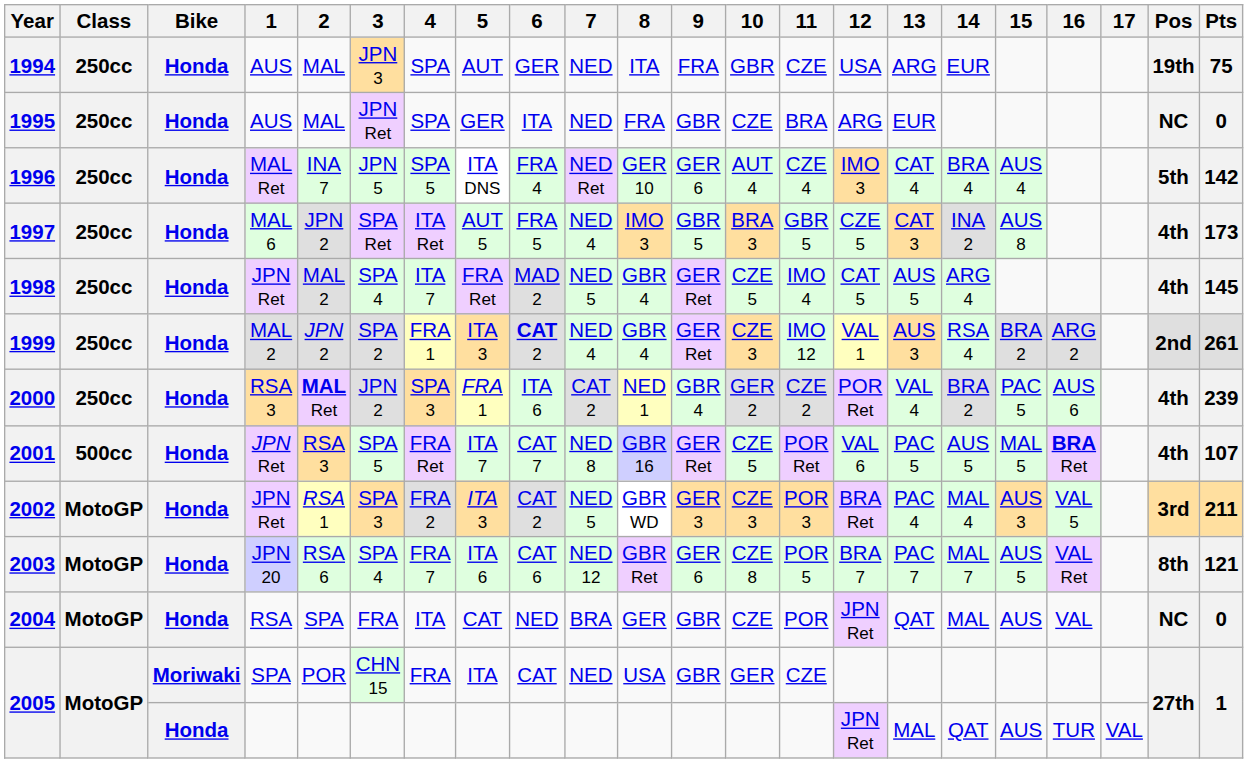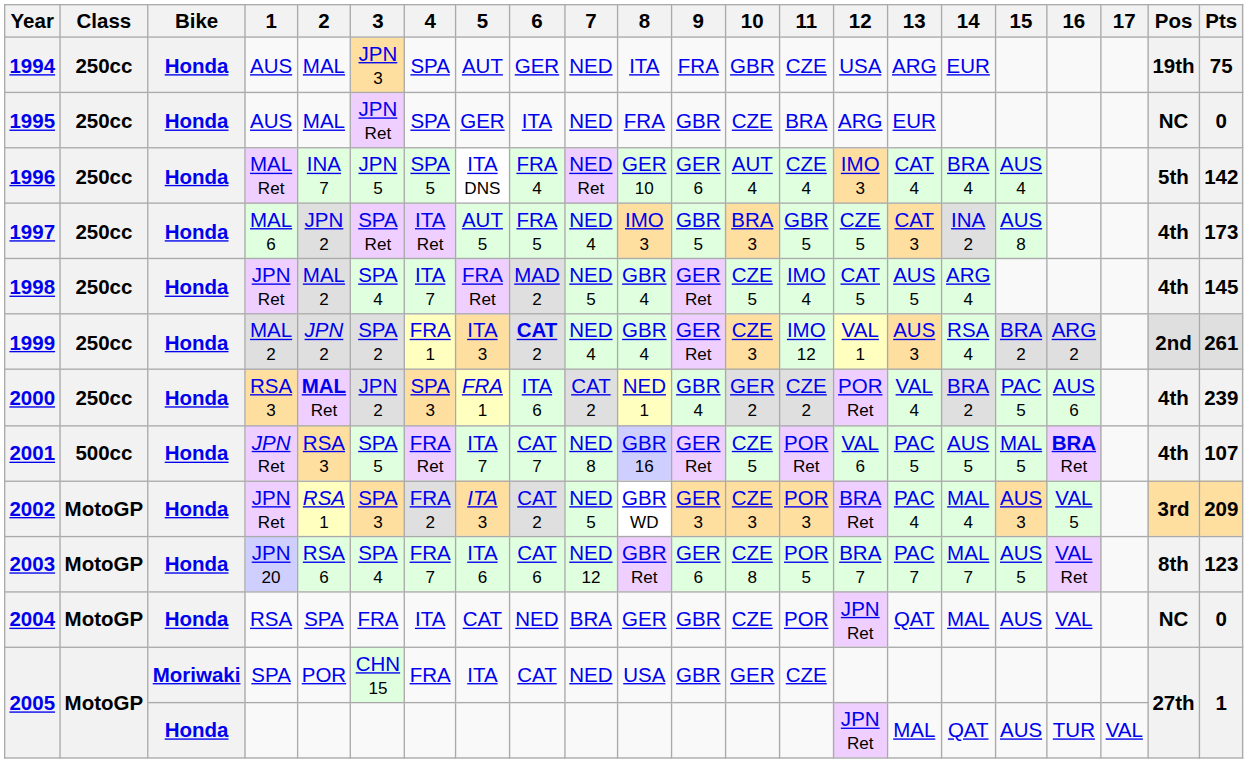2002 | Pts: 211 -> 209
2003 | Pts: 121 -> 123
